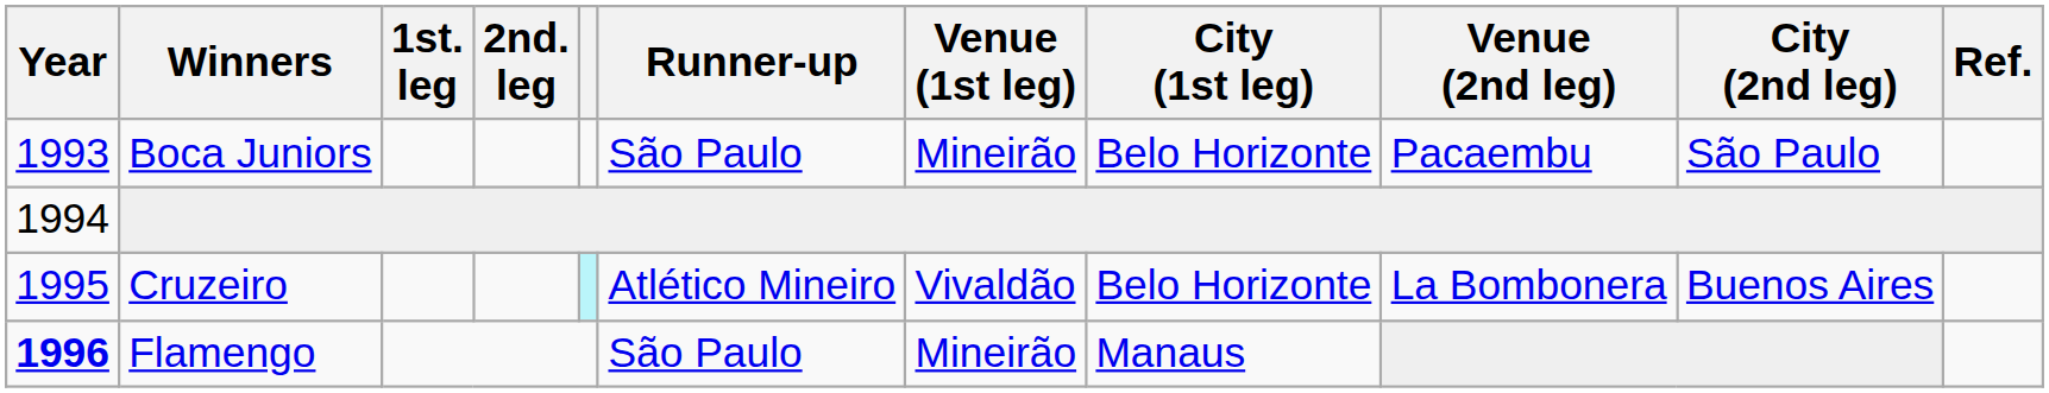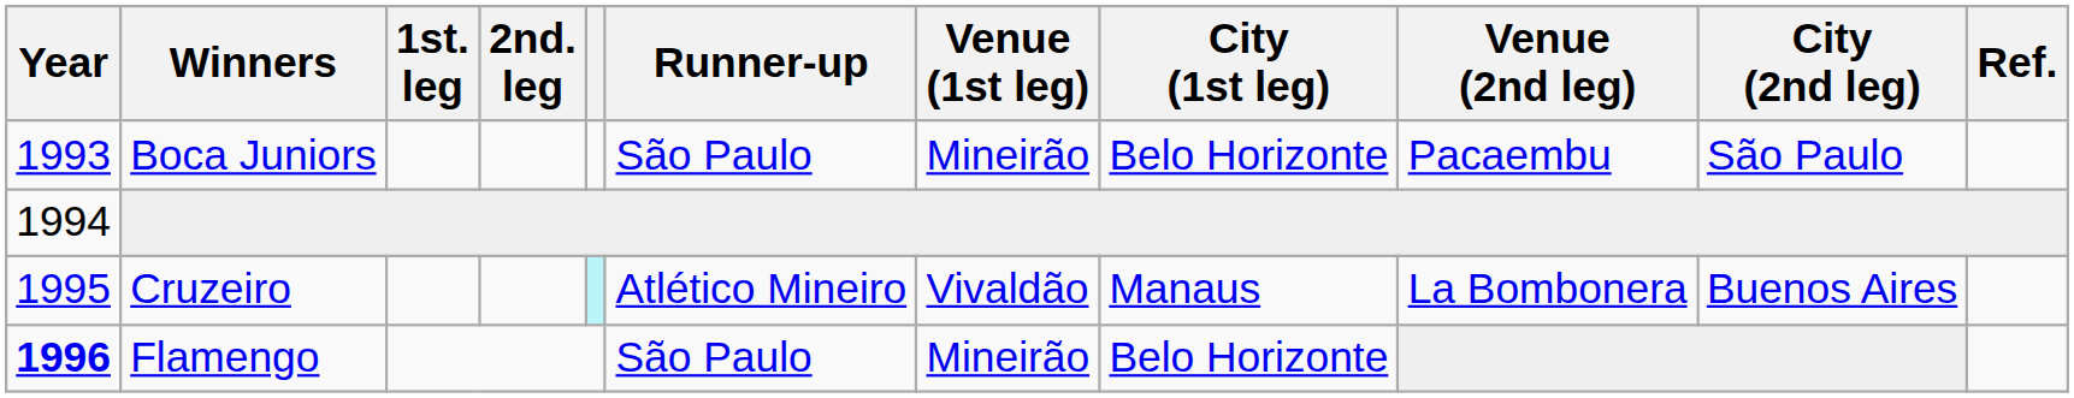Cruzeiro | City (1st leg): Belo Horizonte -> Manaus
Flamengo | City (1st leg): Manaus -> Belo Horizonte
